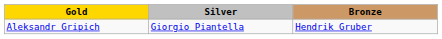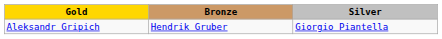columns swapped: Silver <-> Bronze
